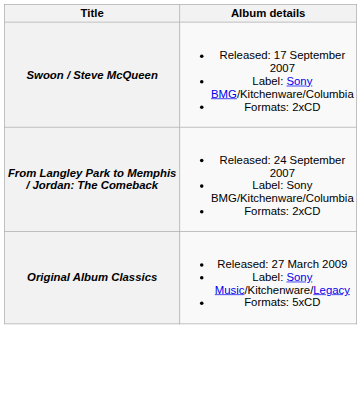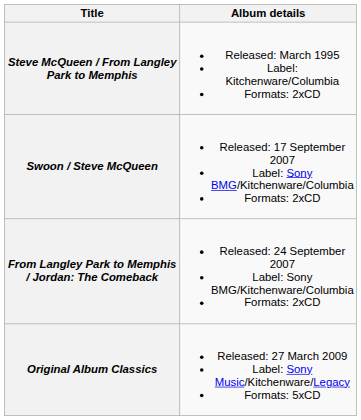+ row: Steve McQueen / From Langley Park to Memphis | Released: March 1995 Label: Kitchenware/Columbia Formats: 2xCD
